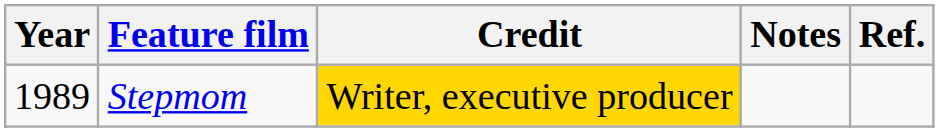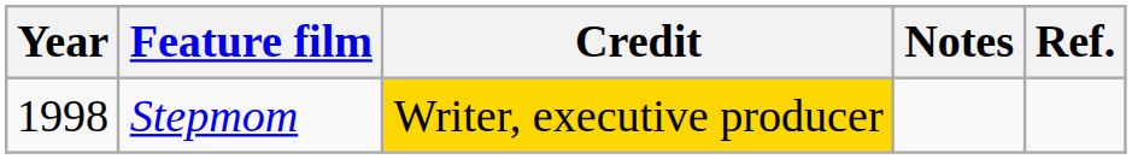Stepmom | Year: 1989 -> 1998
